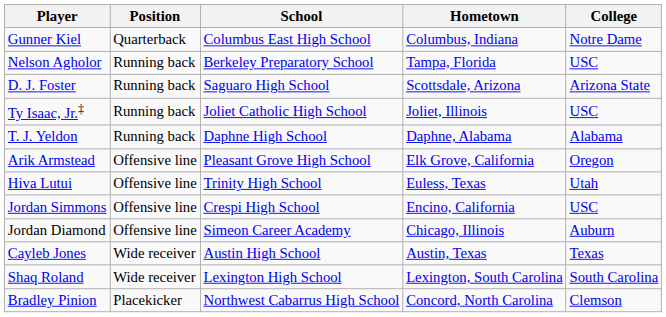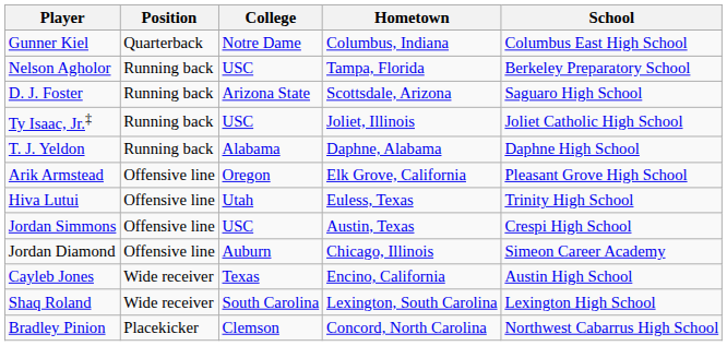columns swapped: School <-> College
Jordan Simmons | Hometown: Encino, California -> Austin, Texas
Cayleb Jones | Hometown: Austin, Texas -> Encino, California
